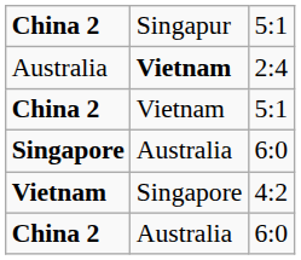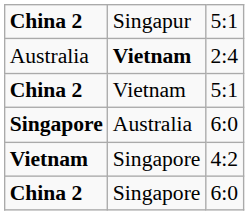China 2 / 6:0 | column 2: Australia -> Singapore
